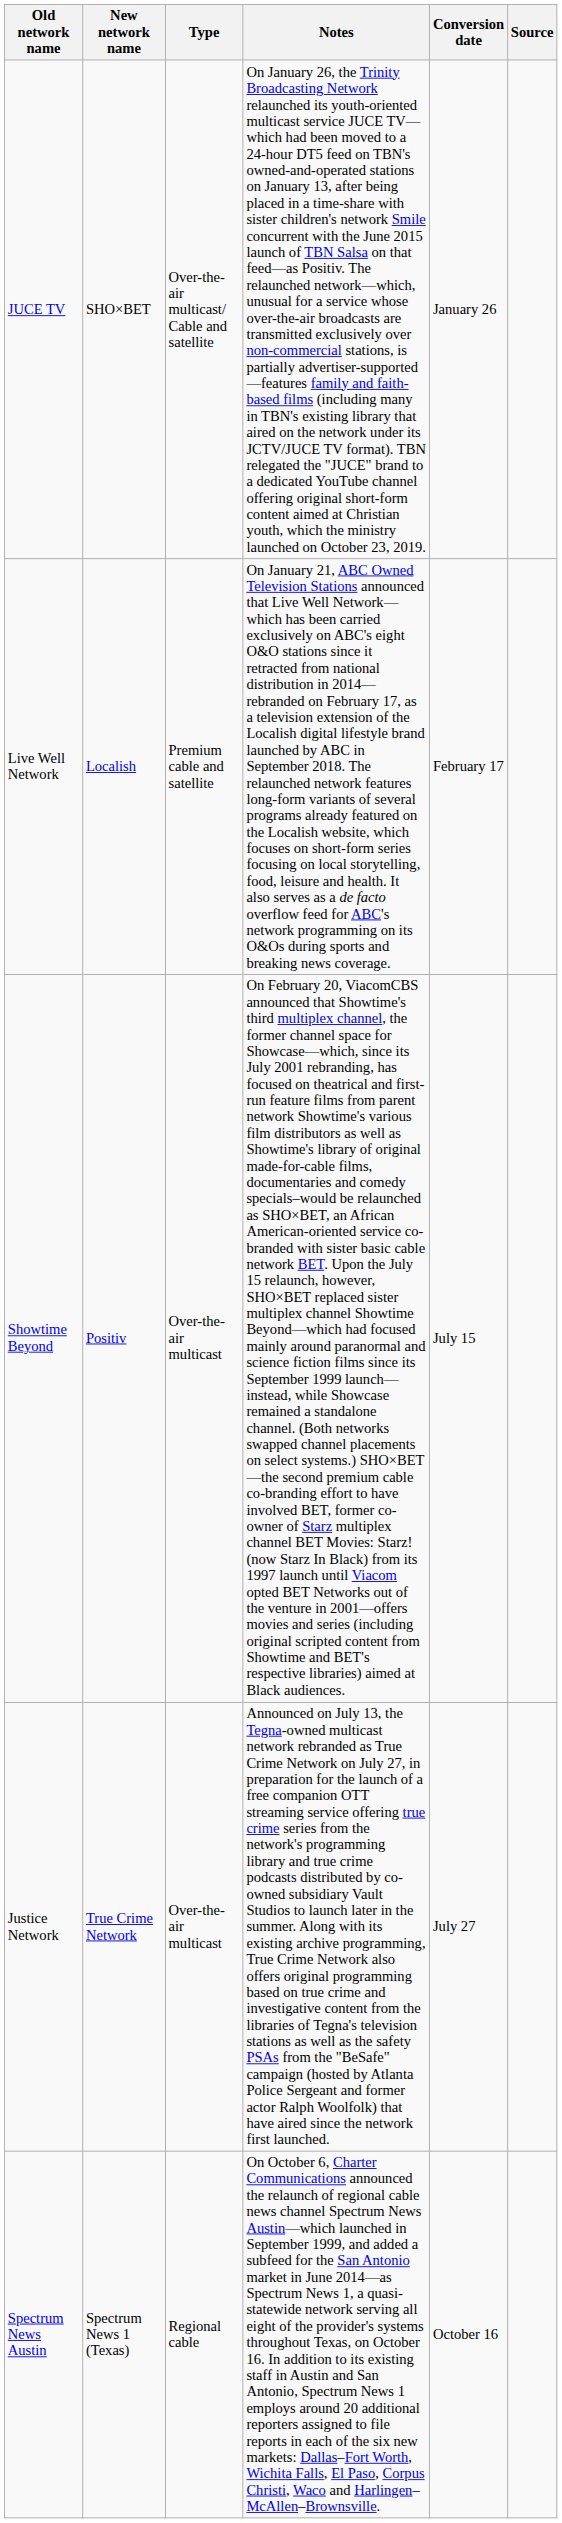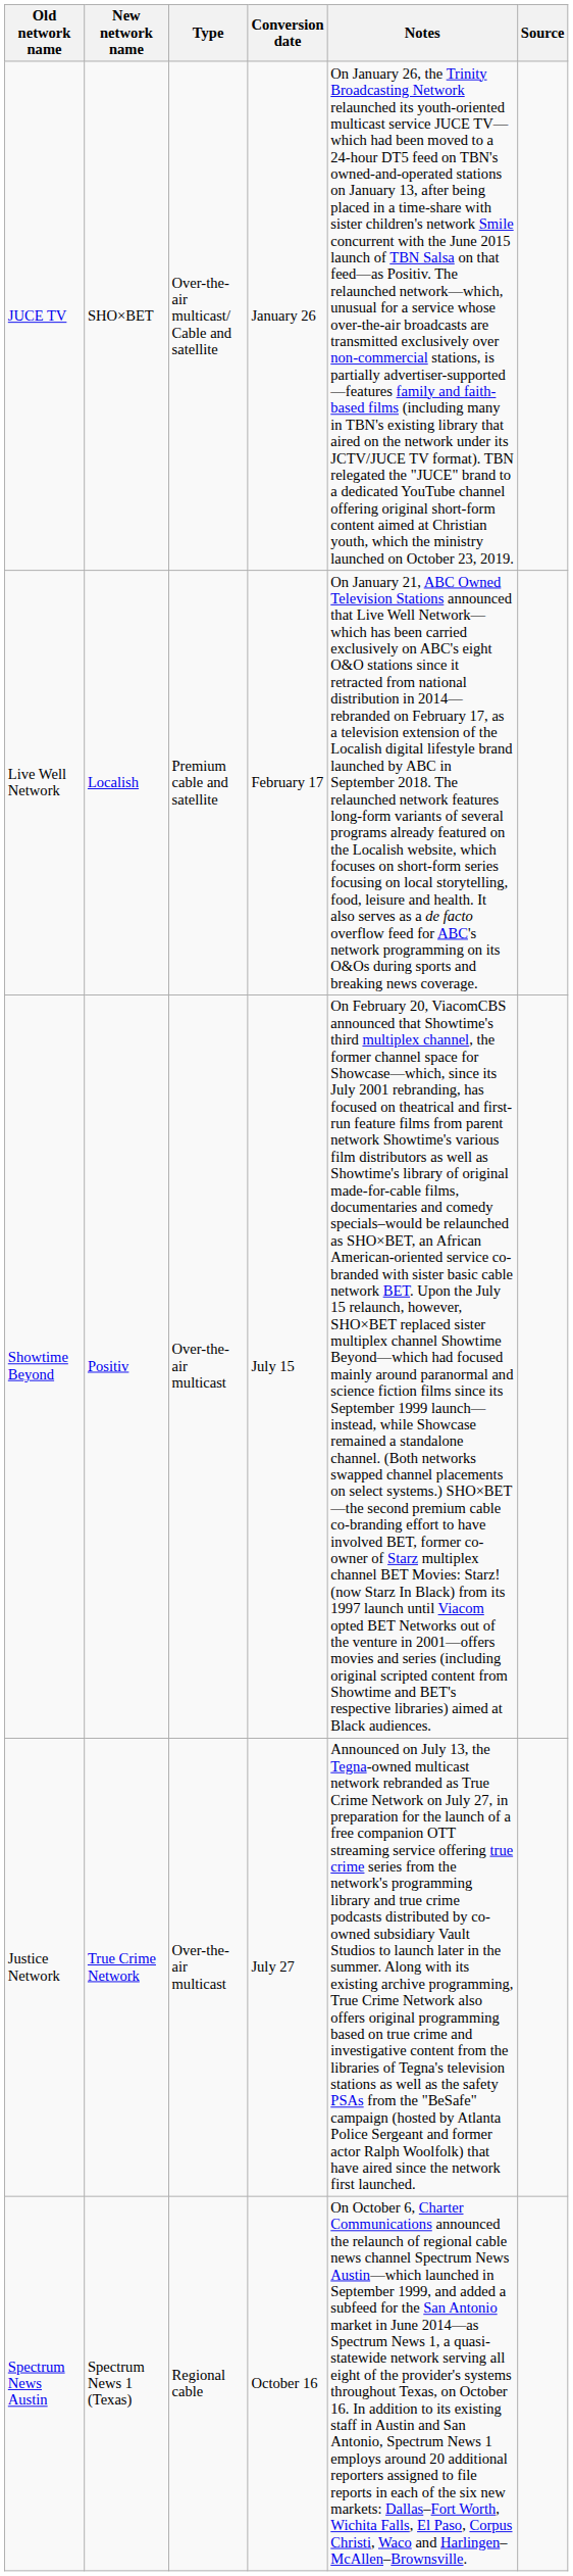columns swapped: Conversion date <-> Notes
